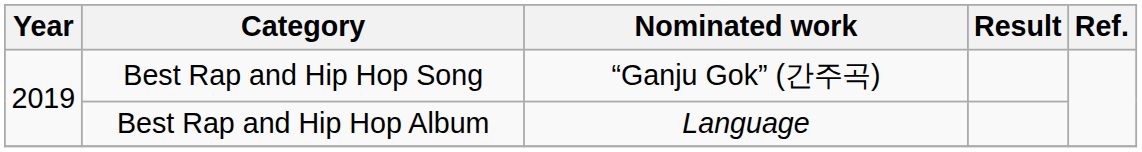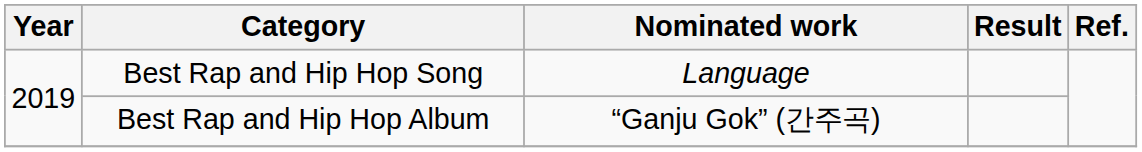Best Rap and Hip Hop Song | Nominated work: “Ganju Gok” (간주곡) -> Language
Best Rap and Hip Hop Album | Nominated work: Language -> “Ganju Gok” (간주곡)
